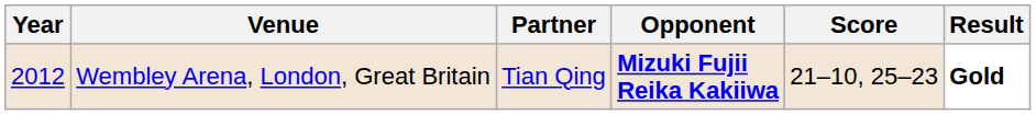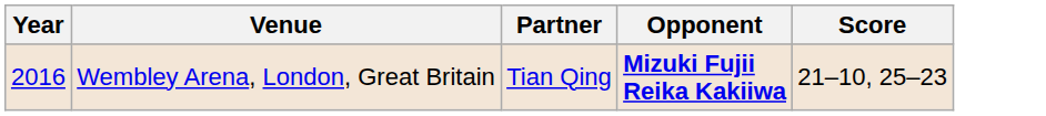- column: Result | Gold
Wembley Arena, London, Great Britain | Year: 2012 -> 2016
